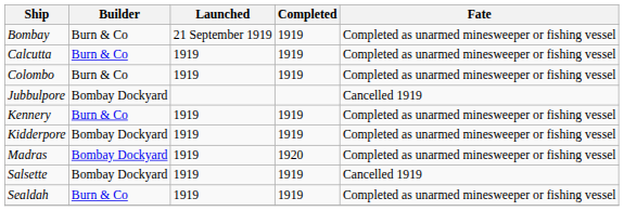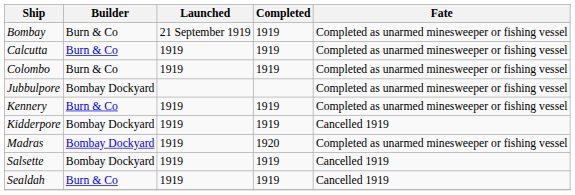Jubbulpore | Fate: Cancelled 1919 -> Completed as unarmed minesweeper or fishing vessel
Kidderpore | Fate: Completed as unarmed minesweeper or fishing vessel -> Cancelled 1919
Sealdah | Fate: Completed as unarmed minesweeper or fishing vessel -> Cancelled 1919
